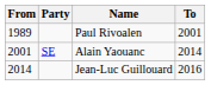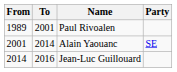columns swapped: To <-> Party
